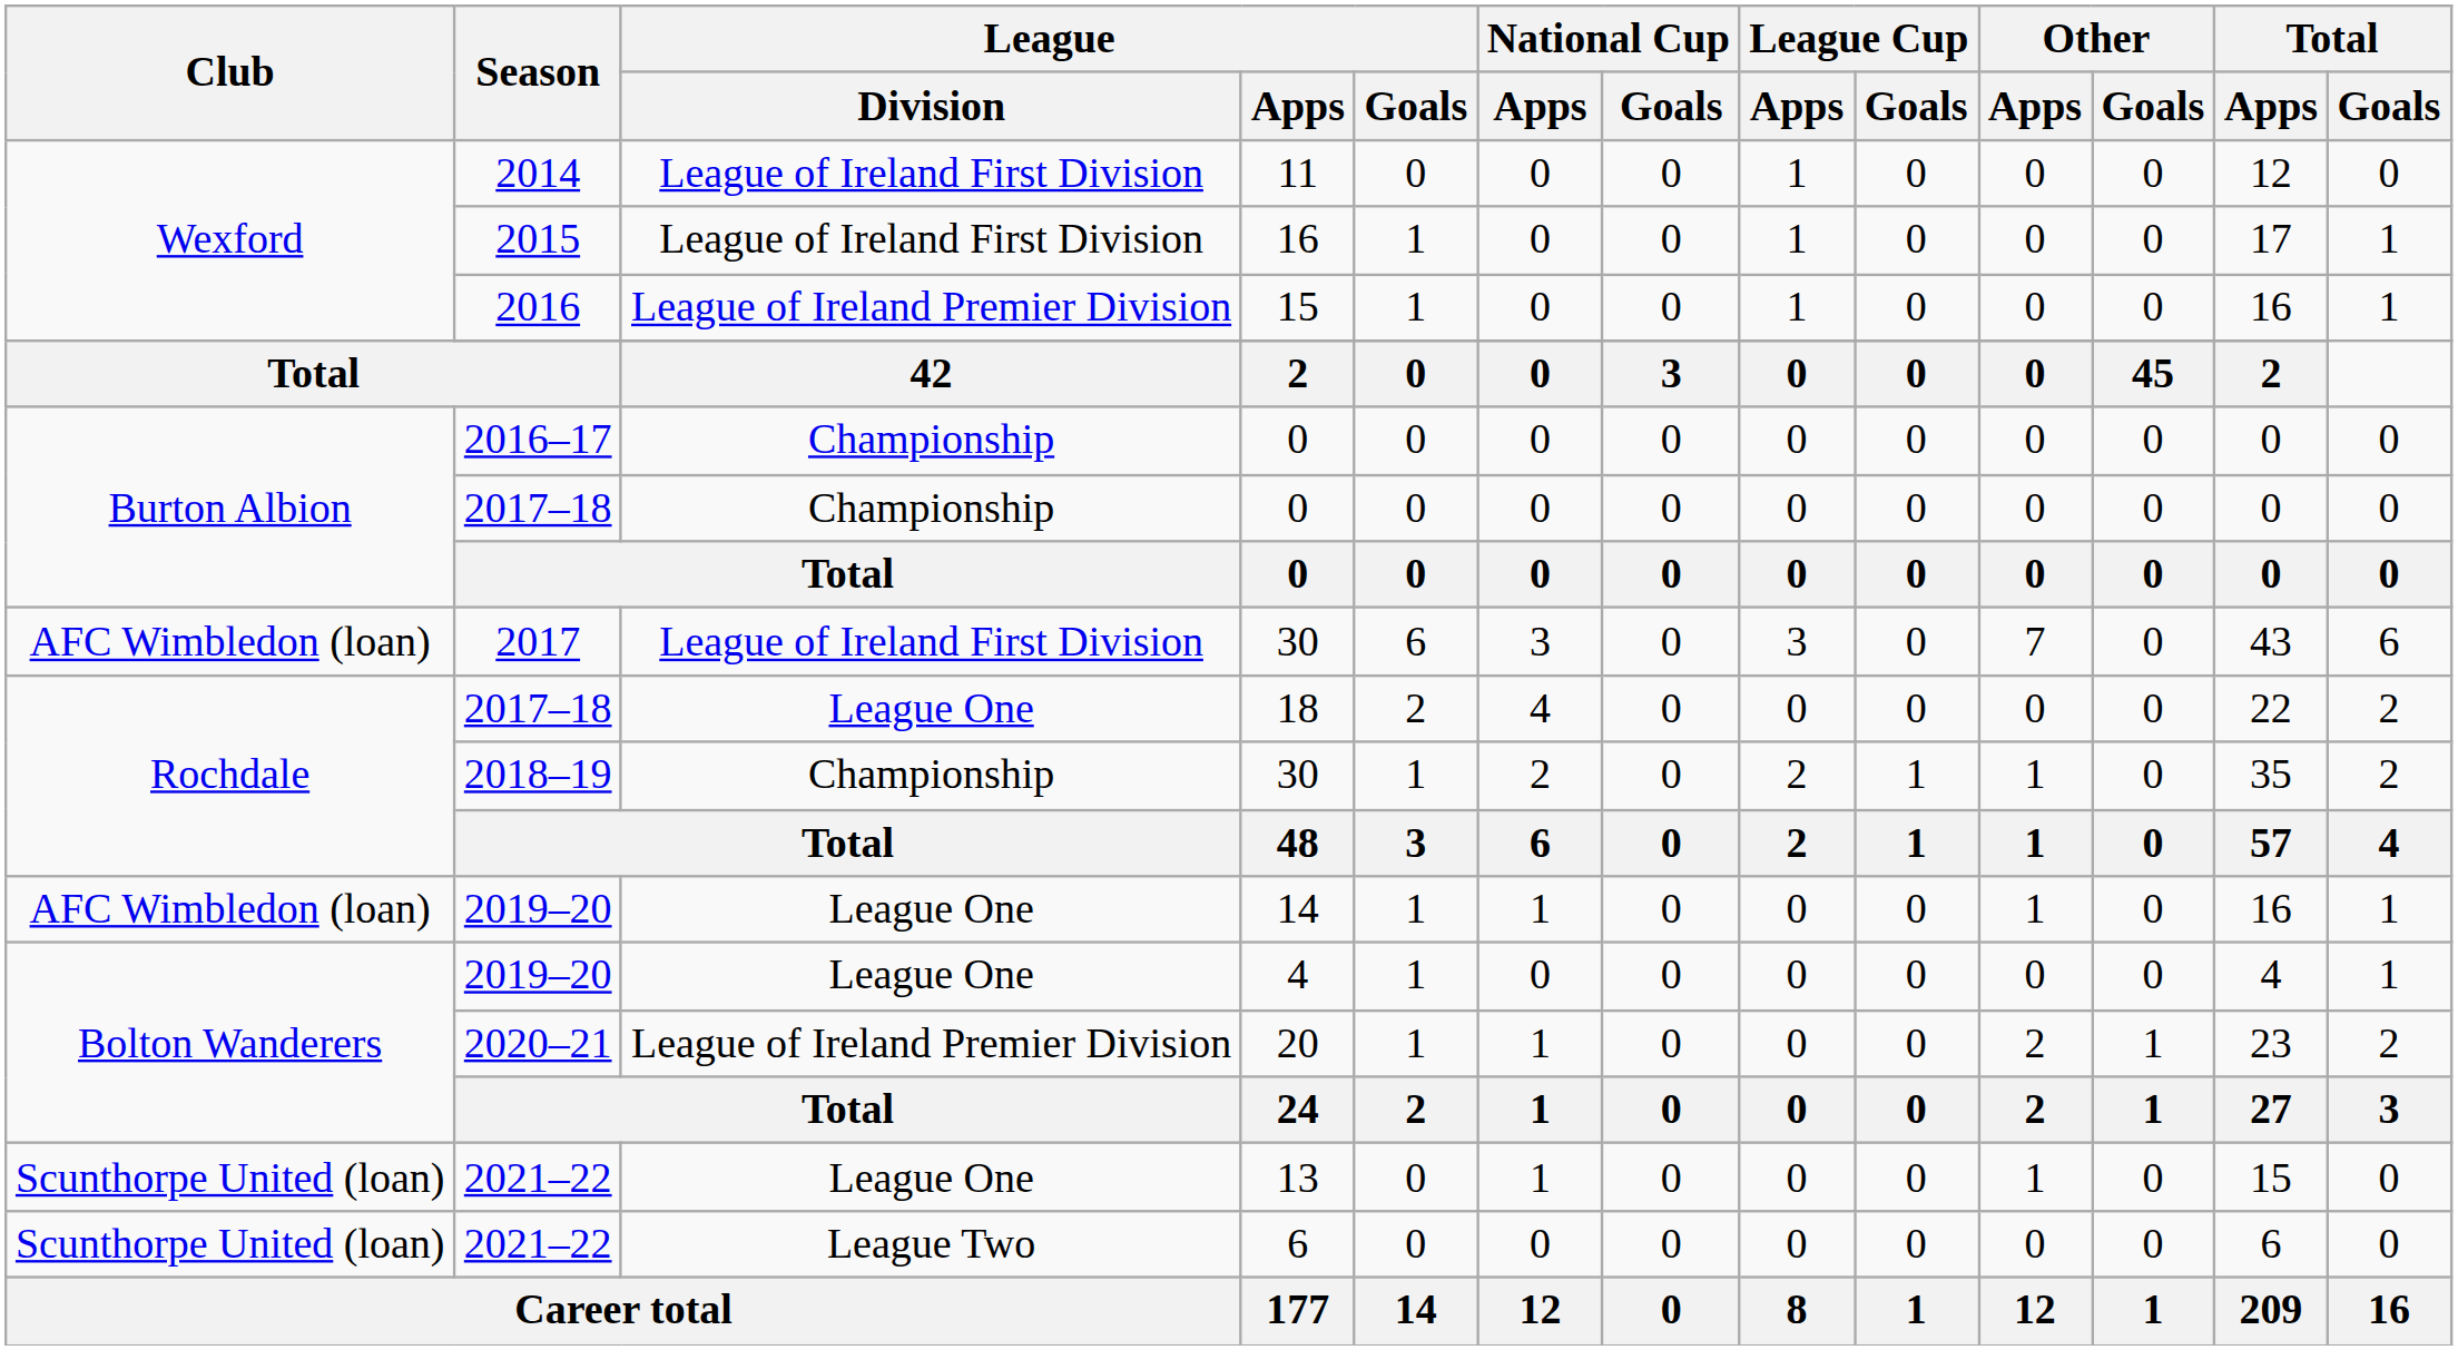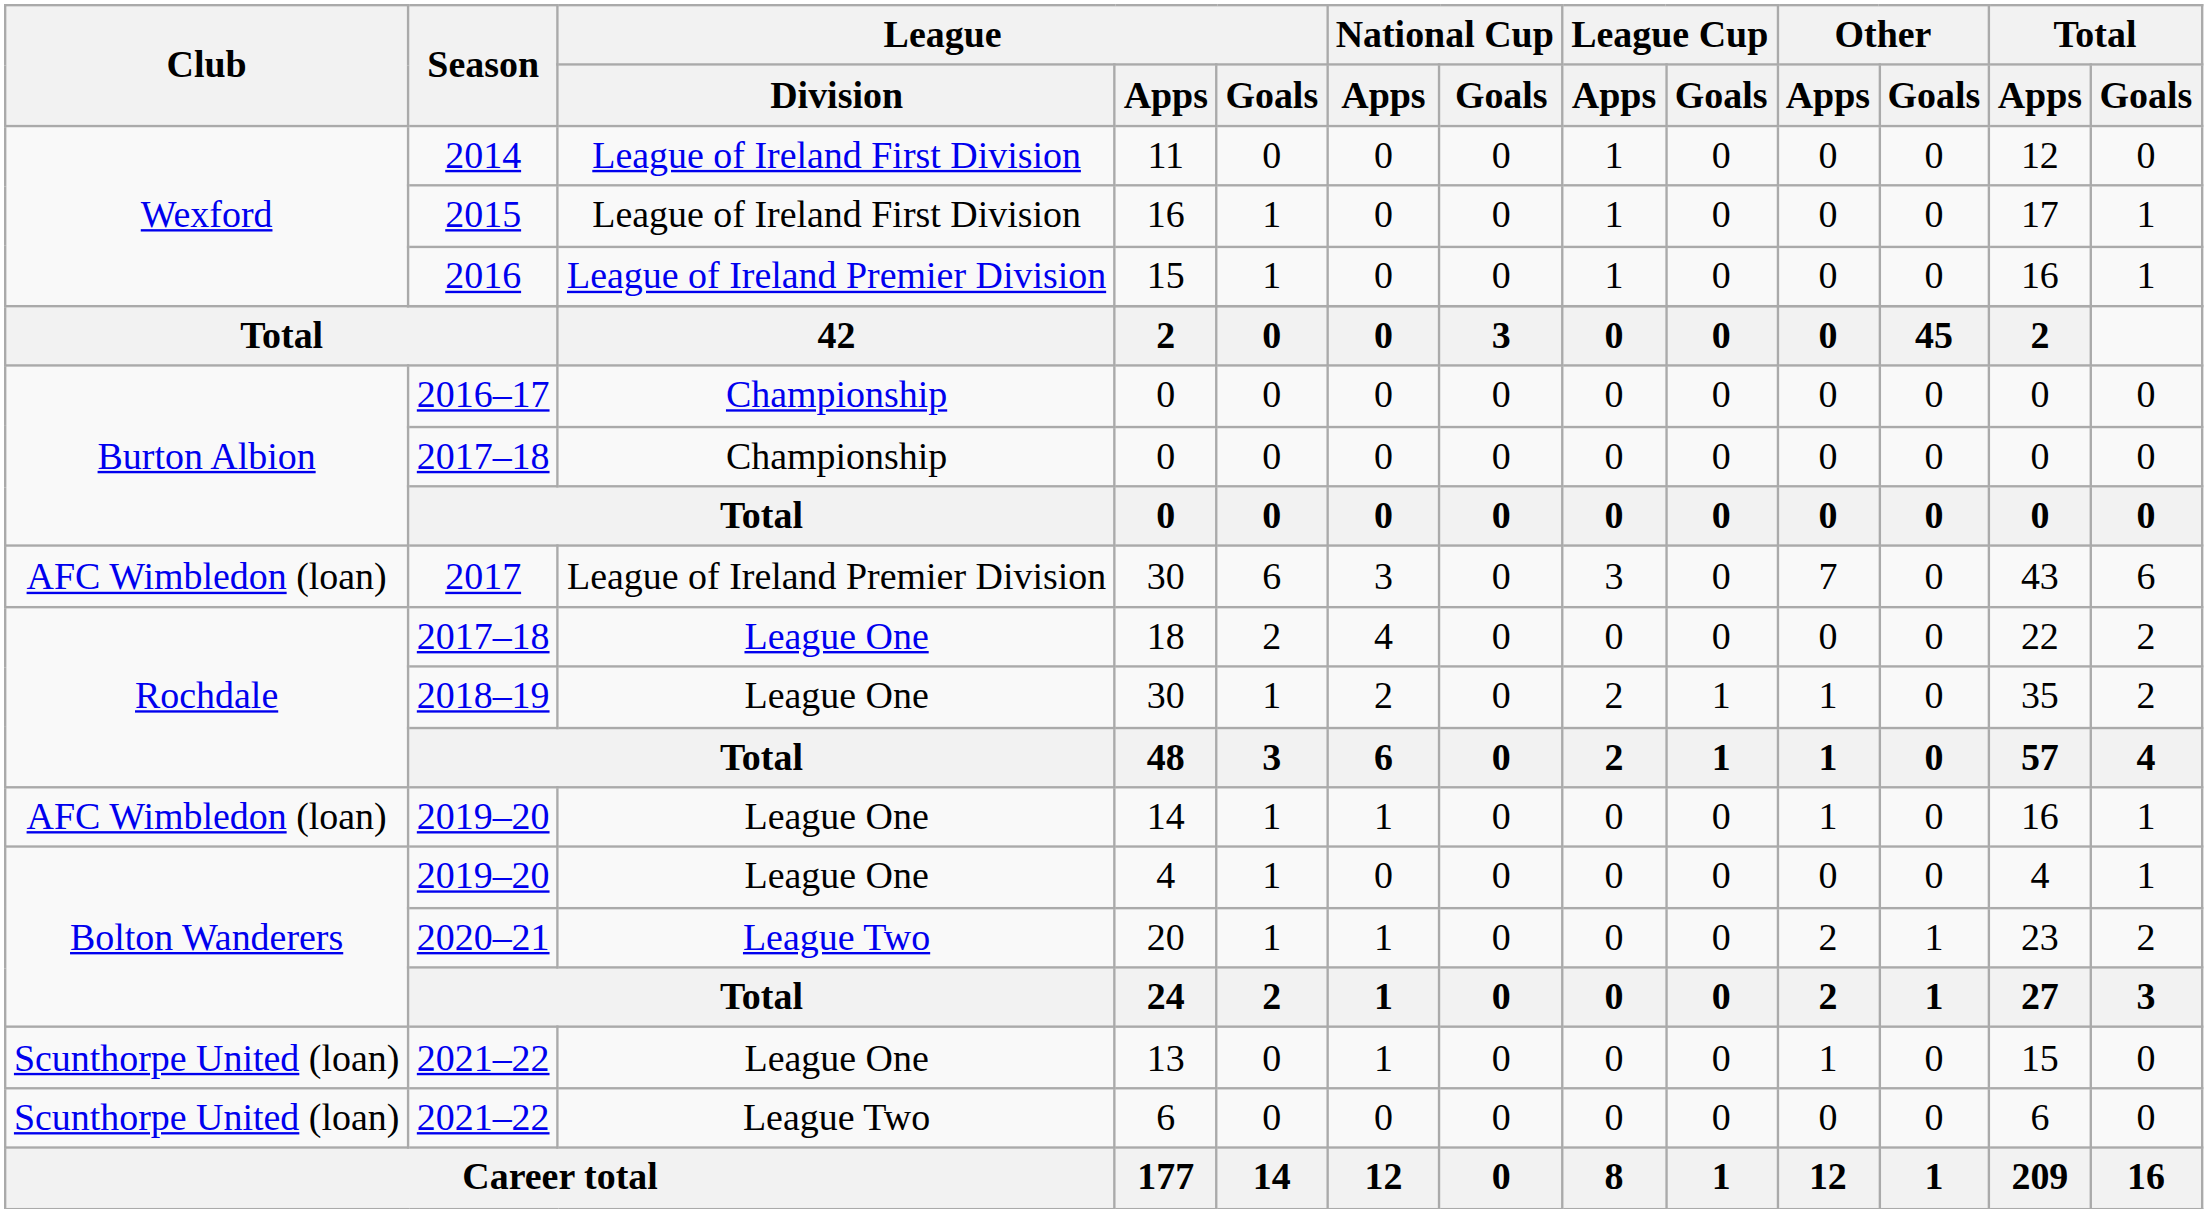2017 / 30 | League / Division: League of Ireland First Division -> League of Ireland Premier Division
2018–19 / 30 | League / Division: Championship -> League One
20 | League / Division: League of Ireland Premier Division -> League Two
